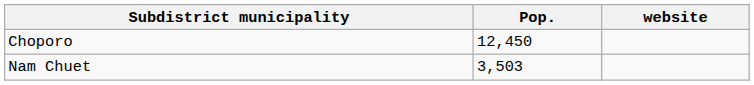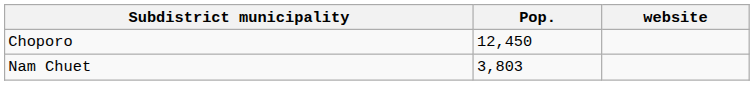Nam Chuet | Pop.: 3,503 -> 3,803
